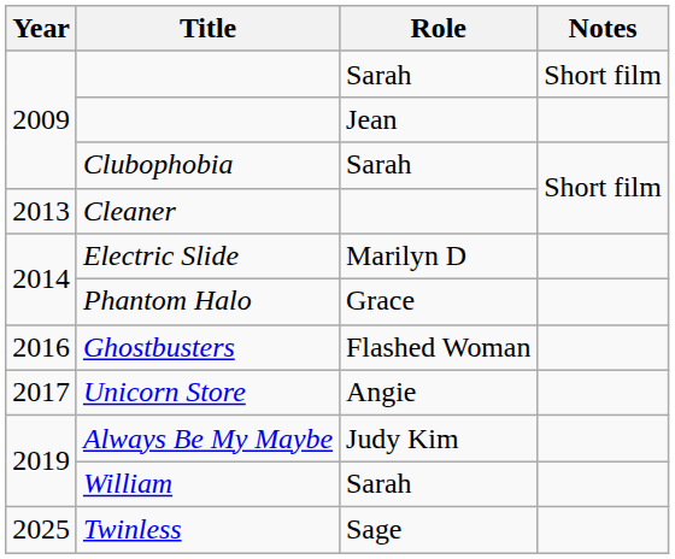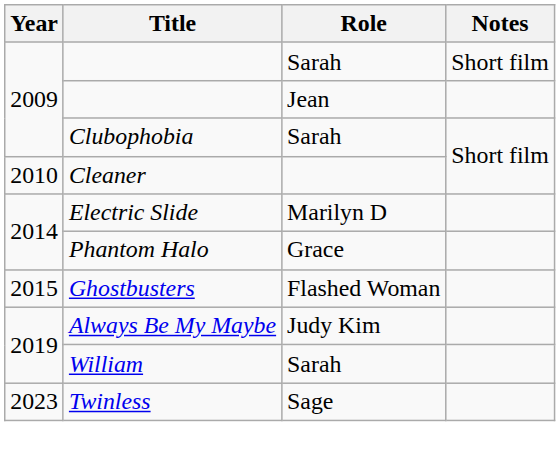Cleaner | Year: 2013 -> 2010
Ghostbusters | Year: 2016 -> 2015
- row: 2017 | Unicorn Store | Angie
Twinless | Year: 2025 -> 2023
